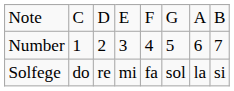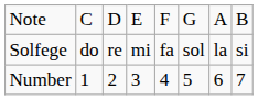rows swapped: Solfege <-> Number
